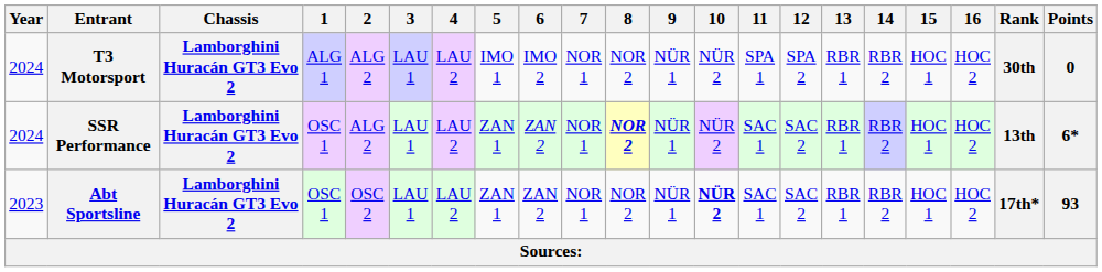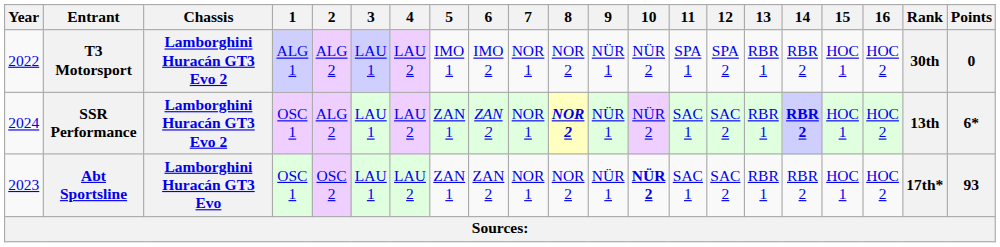T3 Motorsport | Year: 2024 -> 2022
SSR Performance | 14: normal -> bold
Abt Sportsline | Chassis: Lamborghini Huracán GT3 Evo 2 -> Lamborghini Huracán GT3 Evo
